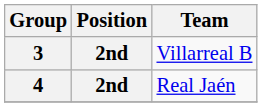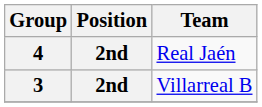rows swapped: 3 <-> 4
